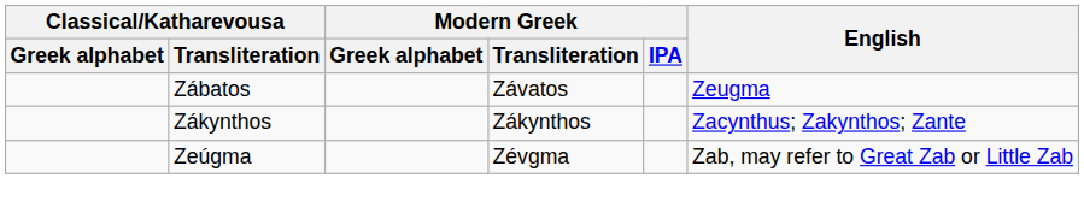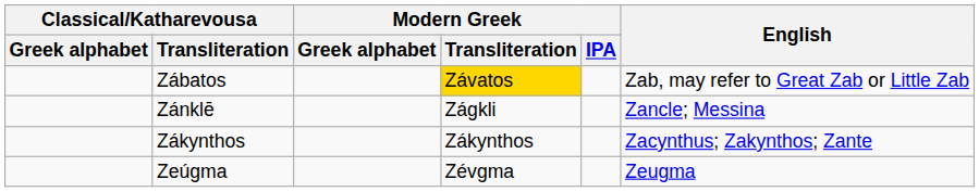Zábatos | Modern Greek / Transliteration: no background -> gold background
Zábatos | English: Zeugma -> Zab, may refer to Great Zab or Little Zab
+ row: Zánklē | Zágkli | Zancle; Messina
Zeúgma | English: Zab, may refer to Great Zab or Little Zab -> Zeugma
